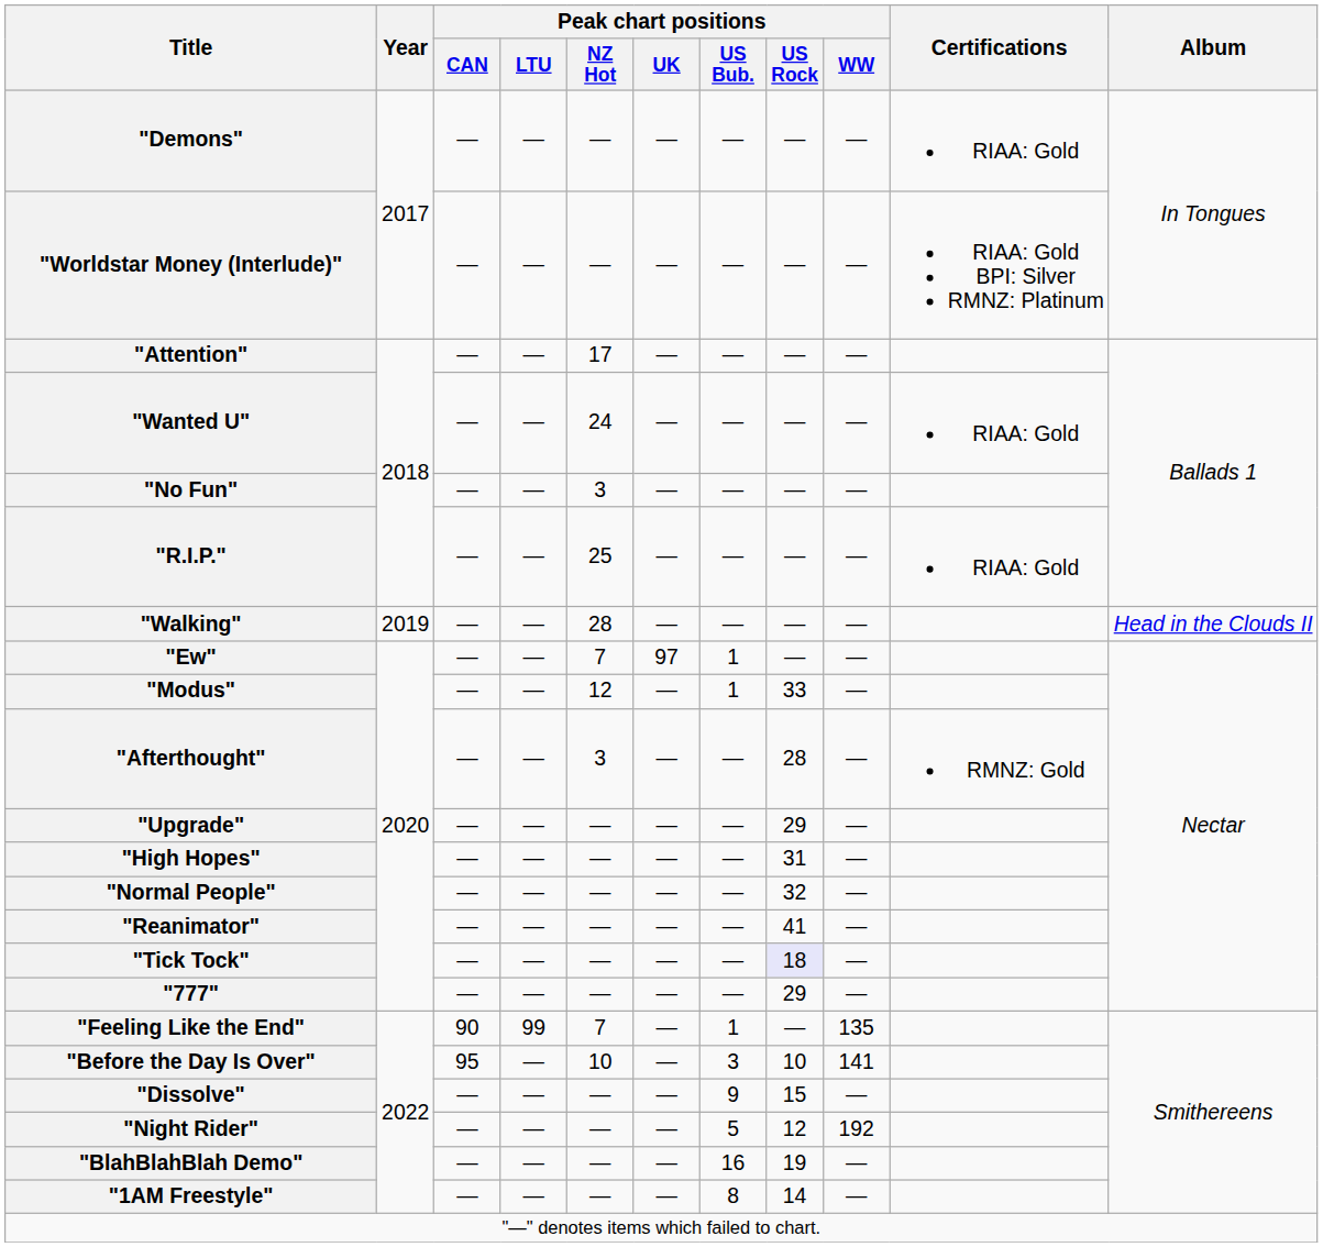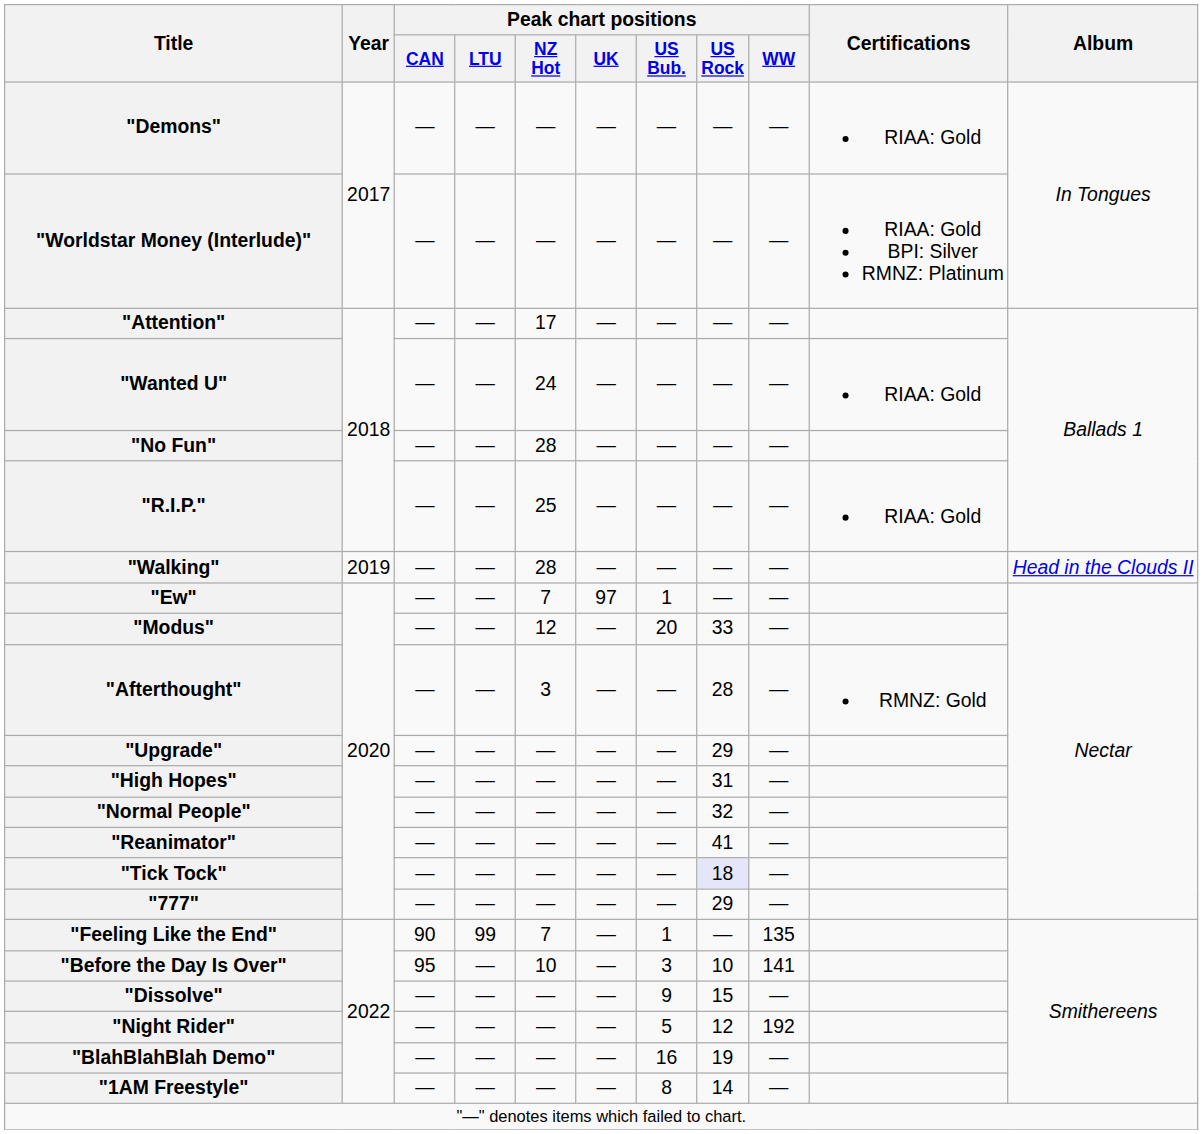"No Fun" | Peak chart positions / NZ Hot: 3 -> 28
"Modus" | Peak chart positions / US Bub.: 1 -> 20
